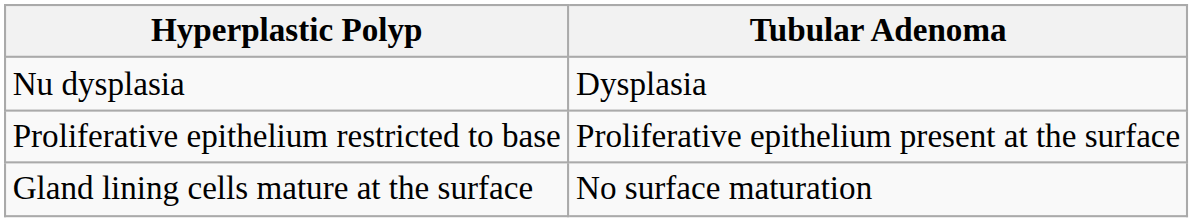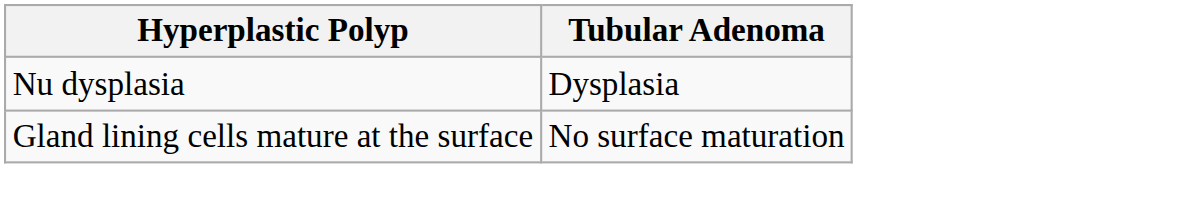- row: Proliferative epithelium restricted to base | Proliferative epithelium present at the surface
